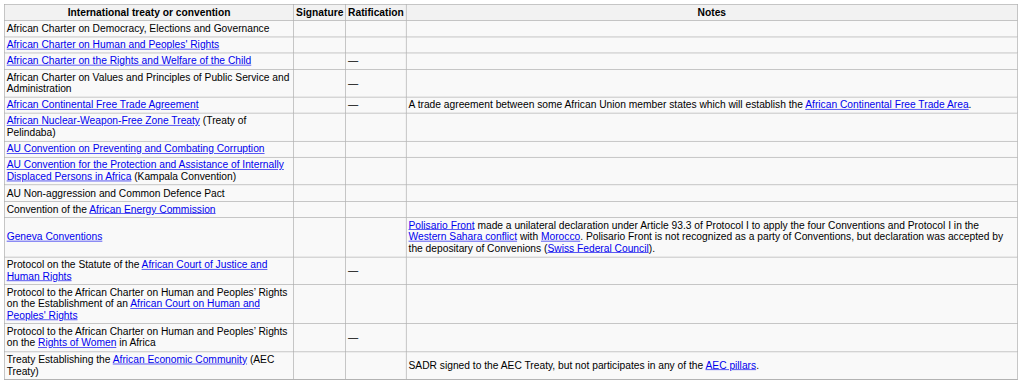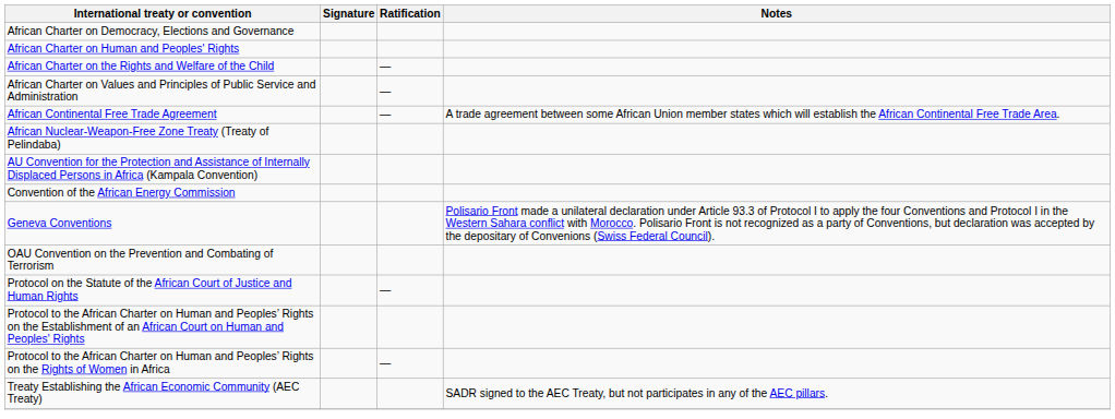- row: AU Convention on Preventing and Combating Corruption
- row: AU Non-aggression and Common Defence Pact
+ row: OAU Convention on the Prevention and Combating of Terrorism
